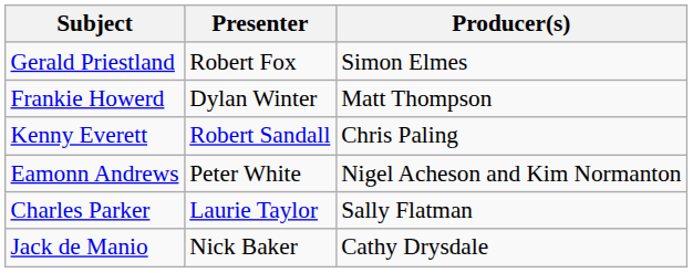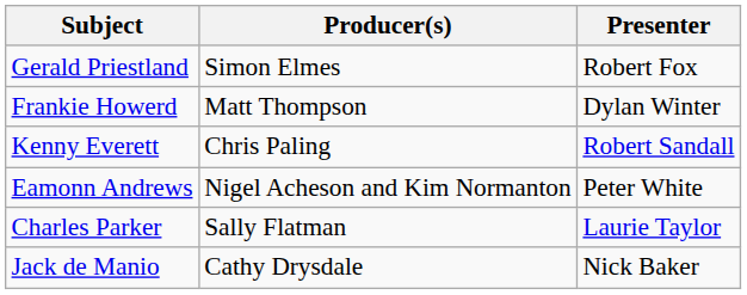columns swapped: Presenter <-> Producer(s)
